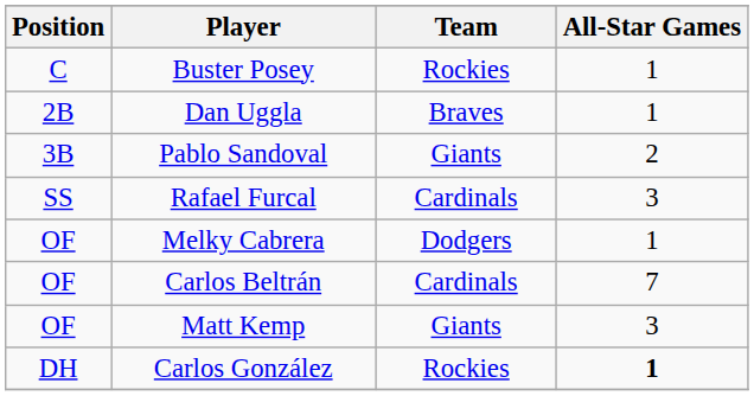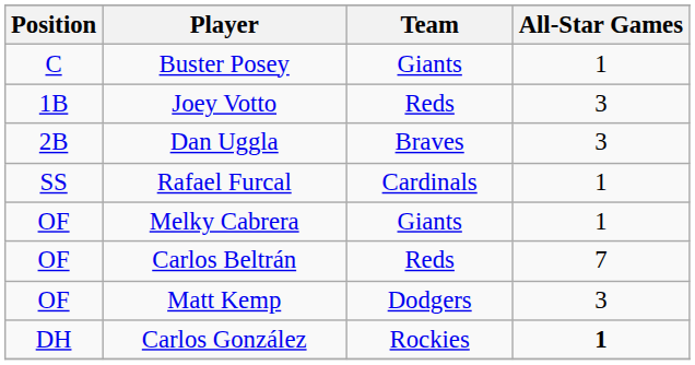Buster Posey | Team: Rockies -> Giants
+ row: 1B | Joey Votto | Reds | 3
Dan Uggla | All-Star Games: 1 -> 3
- row: 3B | Pablo Sandoval | Giants | 2
Rafael Furcal | All-Star Games: 3 -> 1
Melky Cabrera | Team: Dodgers -> Giants
Carlos Beltrán | Team: Cardinals -> Reds
Matt Kemp | Team: Giants -> Dodgers
